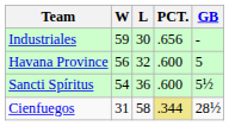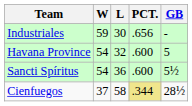Havana Province | W: 56 -> 54
Cienfuegos | W: 31 -> 37
